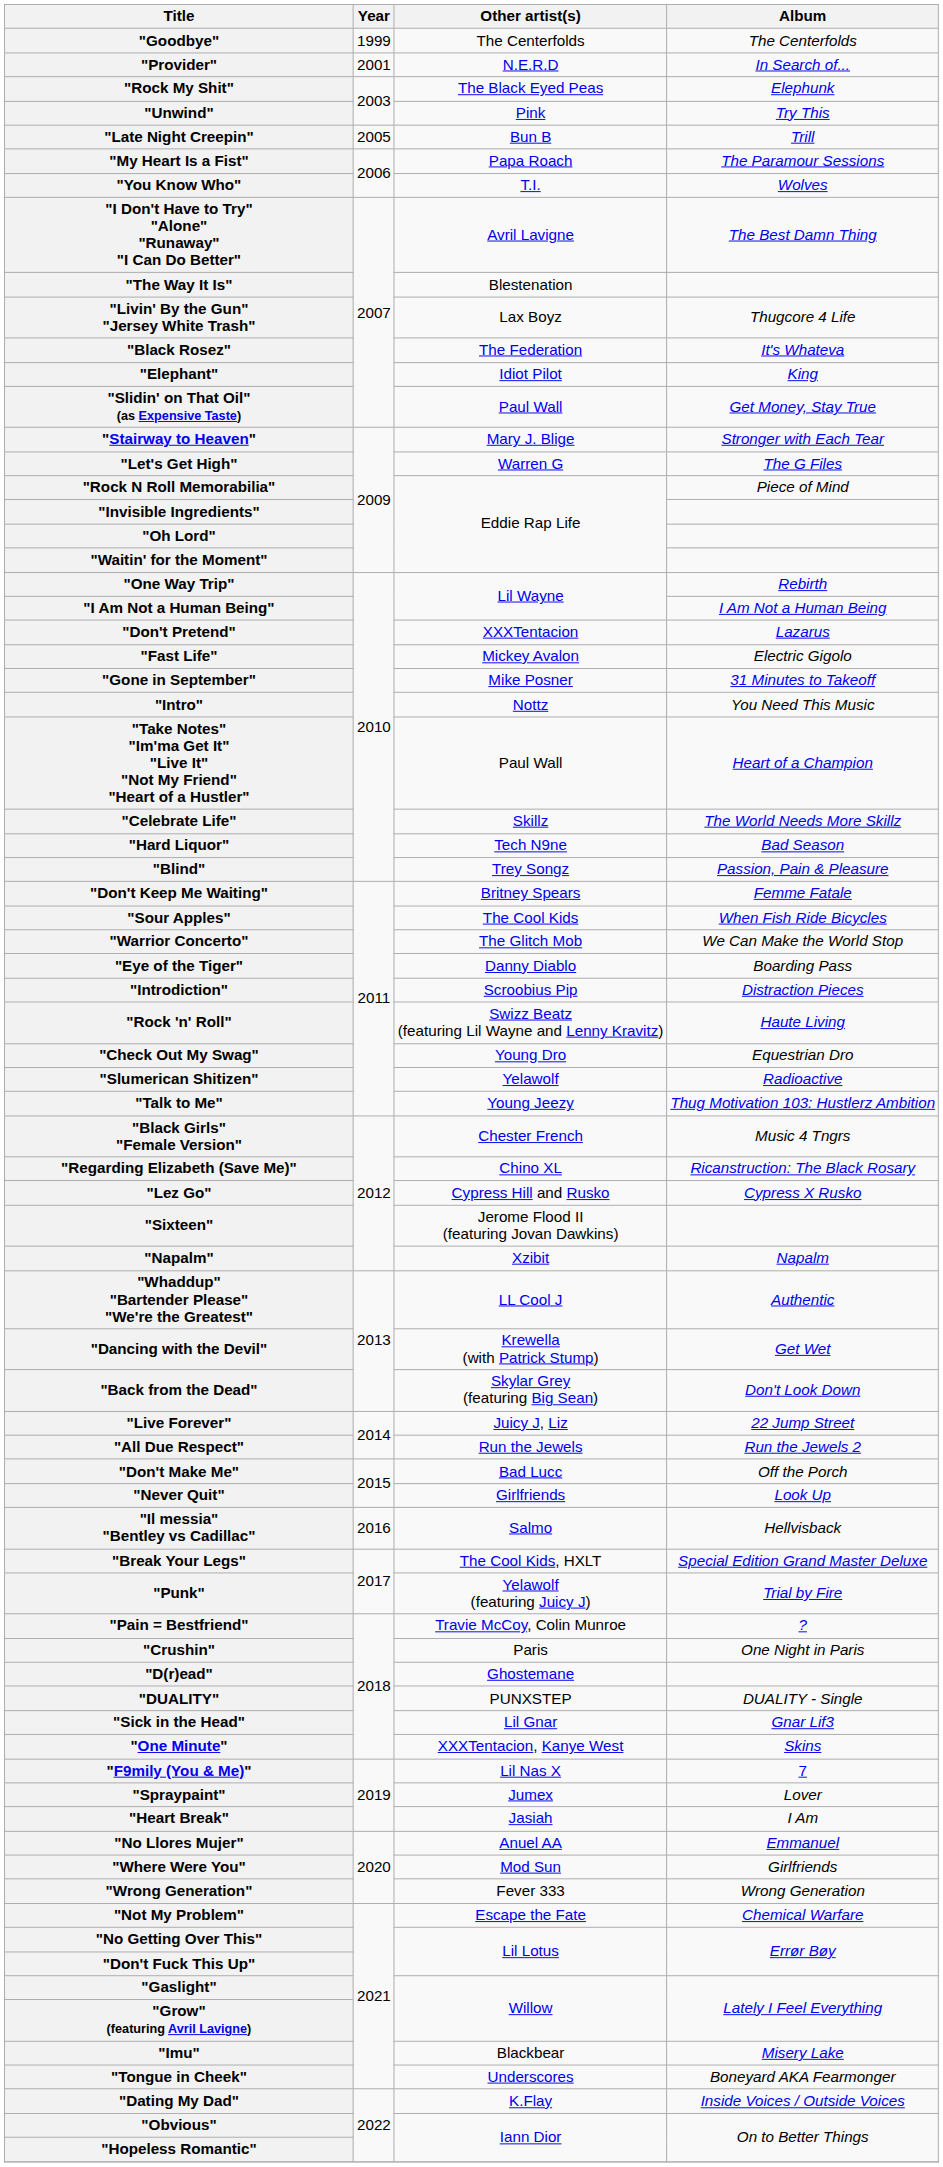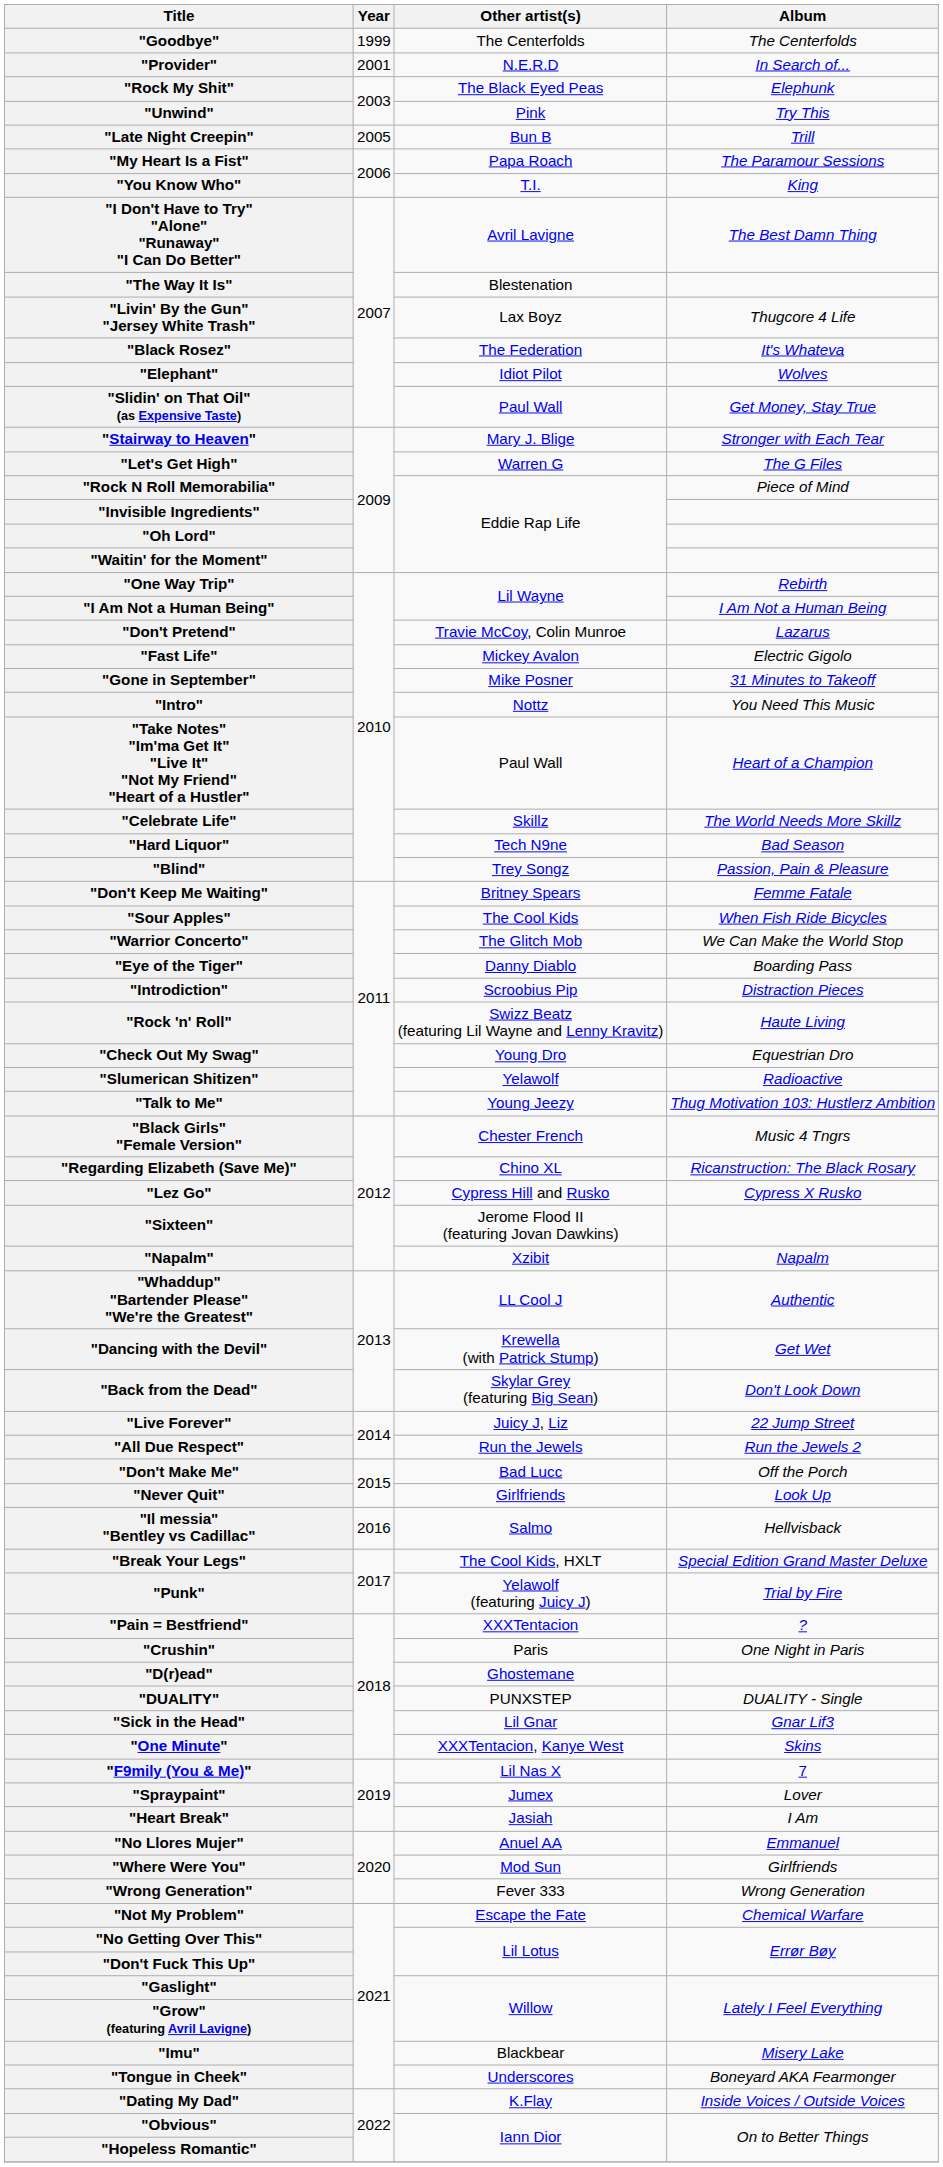"You Know Who" | Album: Wolves -> King
"Elephant" | Album: King -> Wolves
"Don't Pretend" | Other artist(s): XXXTentacion -> Travie McCoy, Colin Munroe
"Pain = Bestfriend" | Other artist(s): Travie McCoy, Colin Munroe -> XXXTentacion
